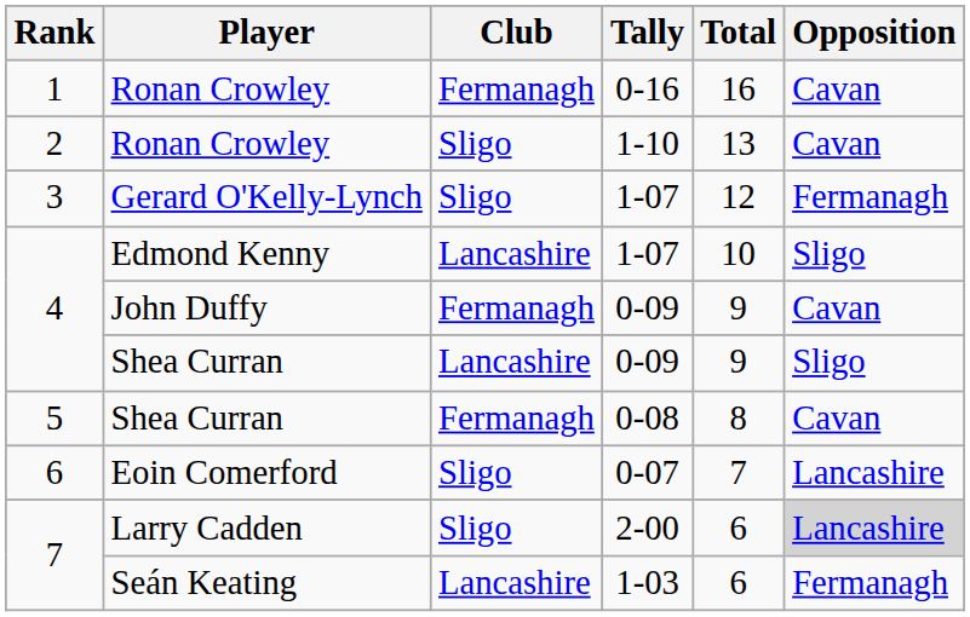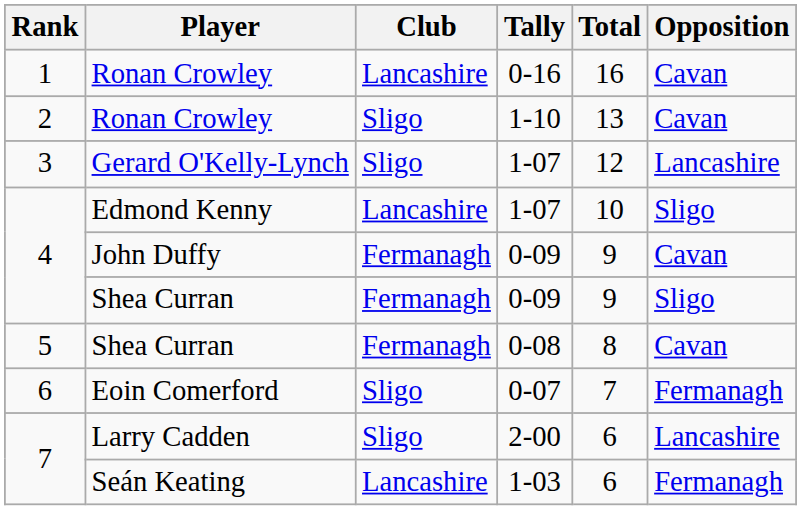Ronan Crowley / 0-16 | Club: Fermanagh -> Lancashire
Gerard O'Kelly-Lynch | Opposition: Fermanagh -> Lancashire
Shea Curran / 0-09 | Club: Lancashire -> Fermanagh
Eoin Comerford | Opposition: Lancashire -> Fermanagh
Larry Cadden | Opposition: lightgrey background -> no background
